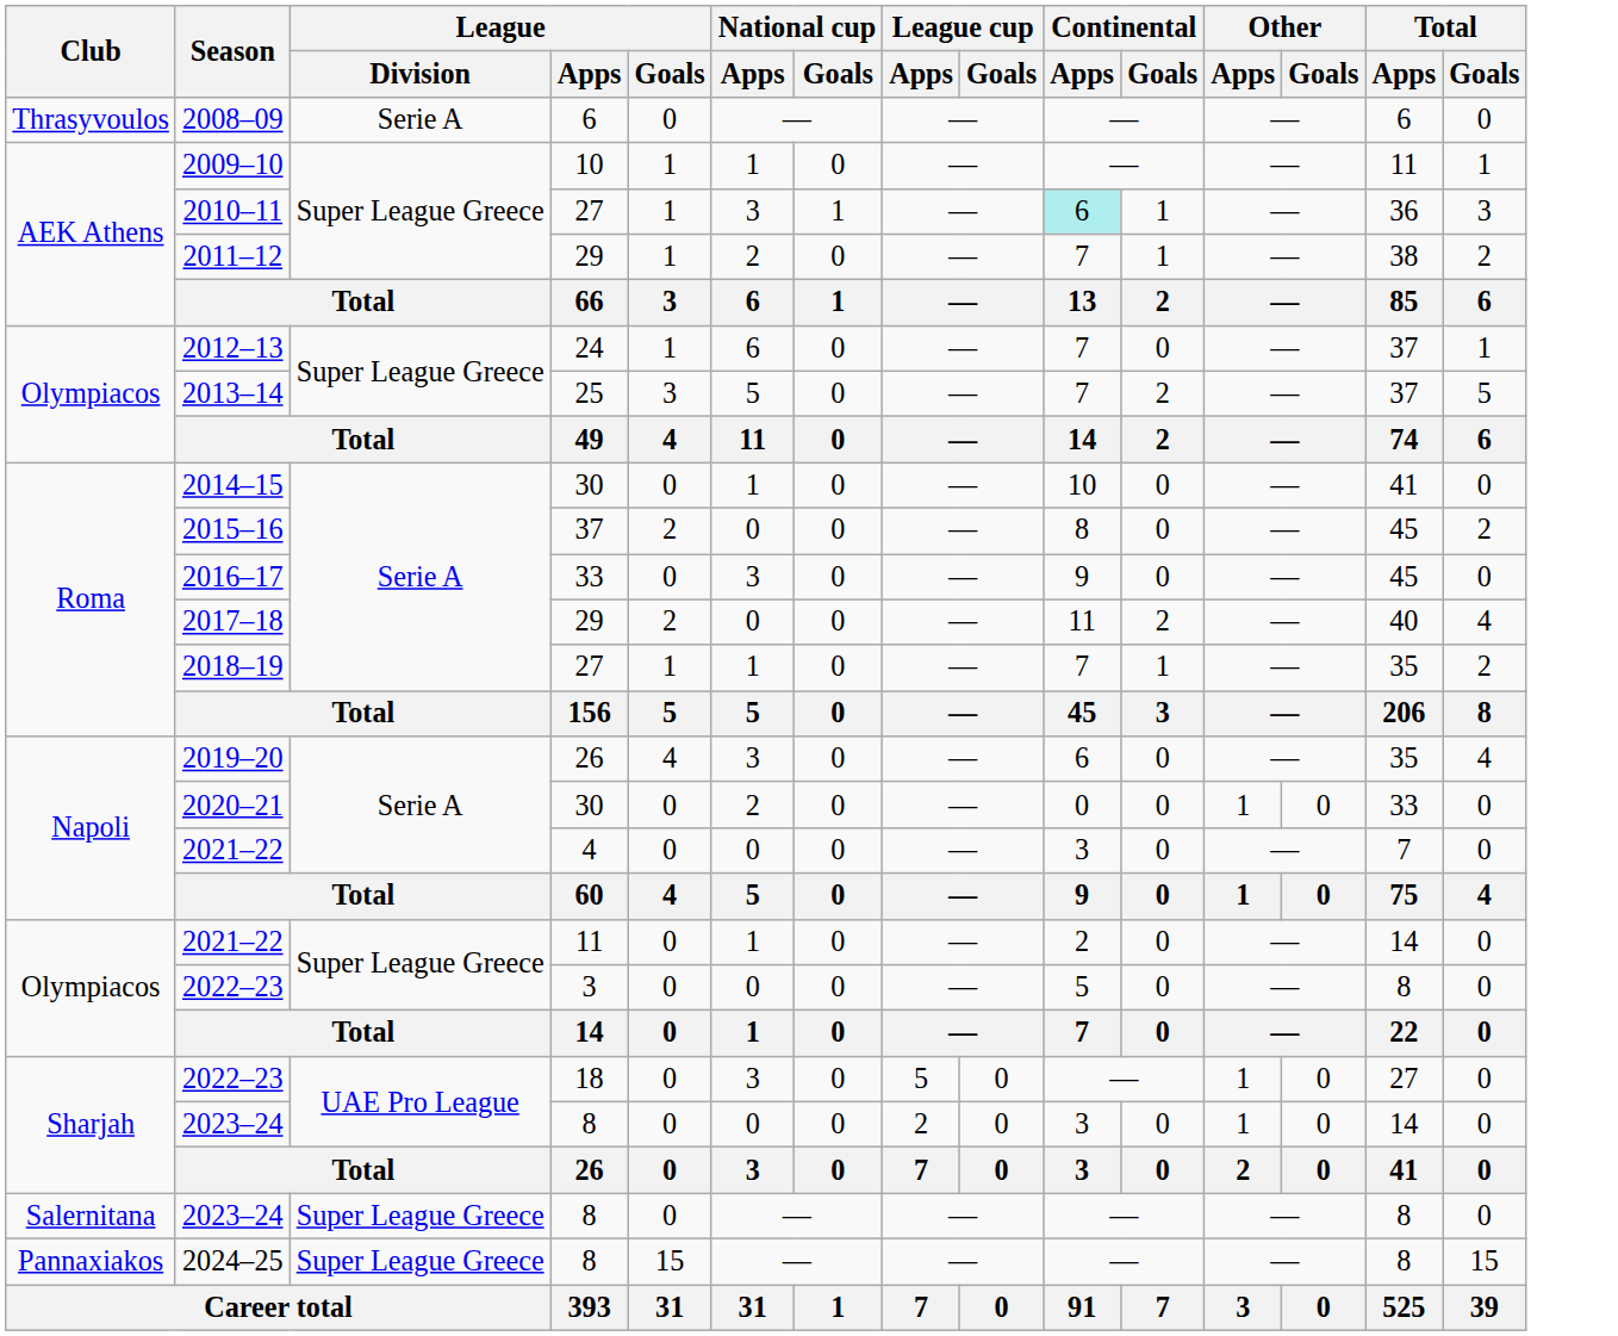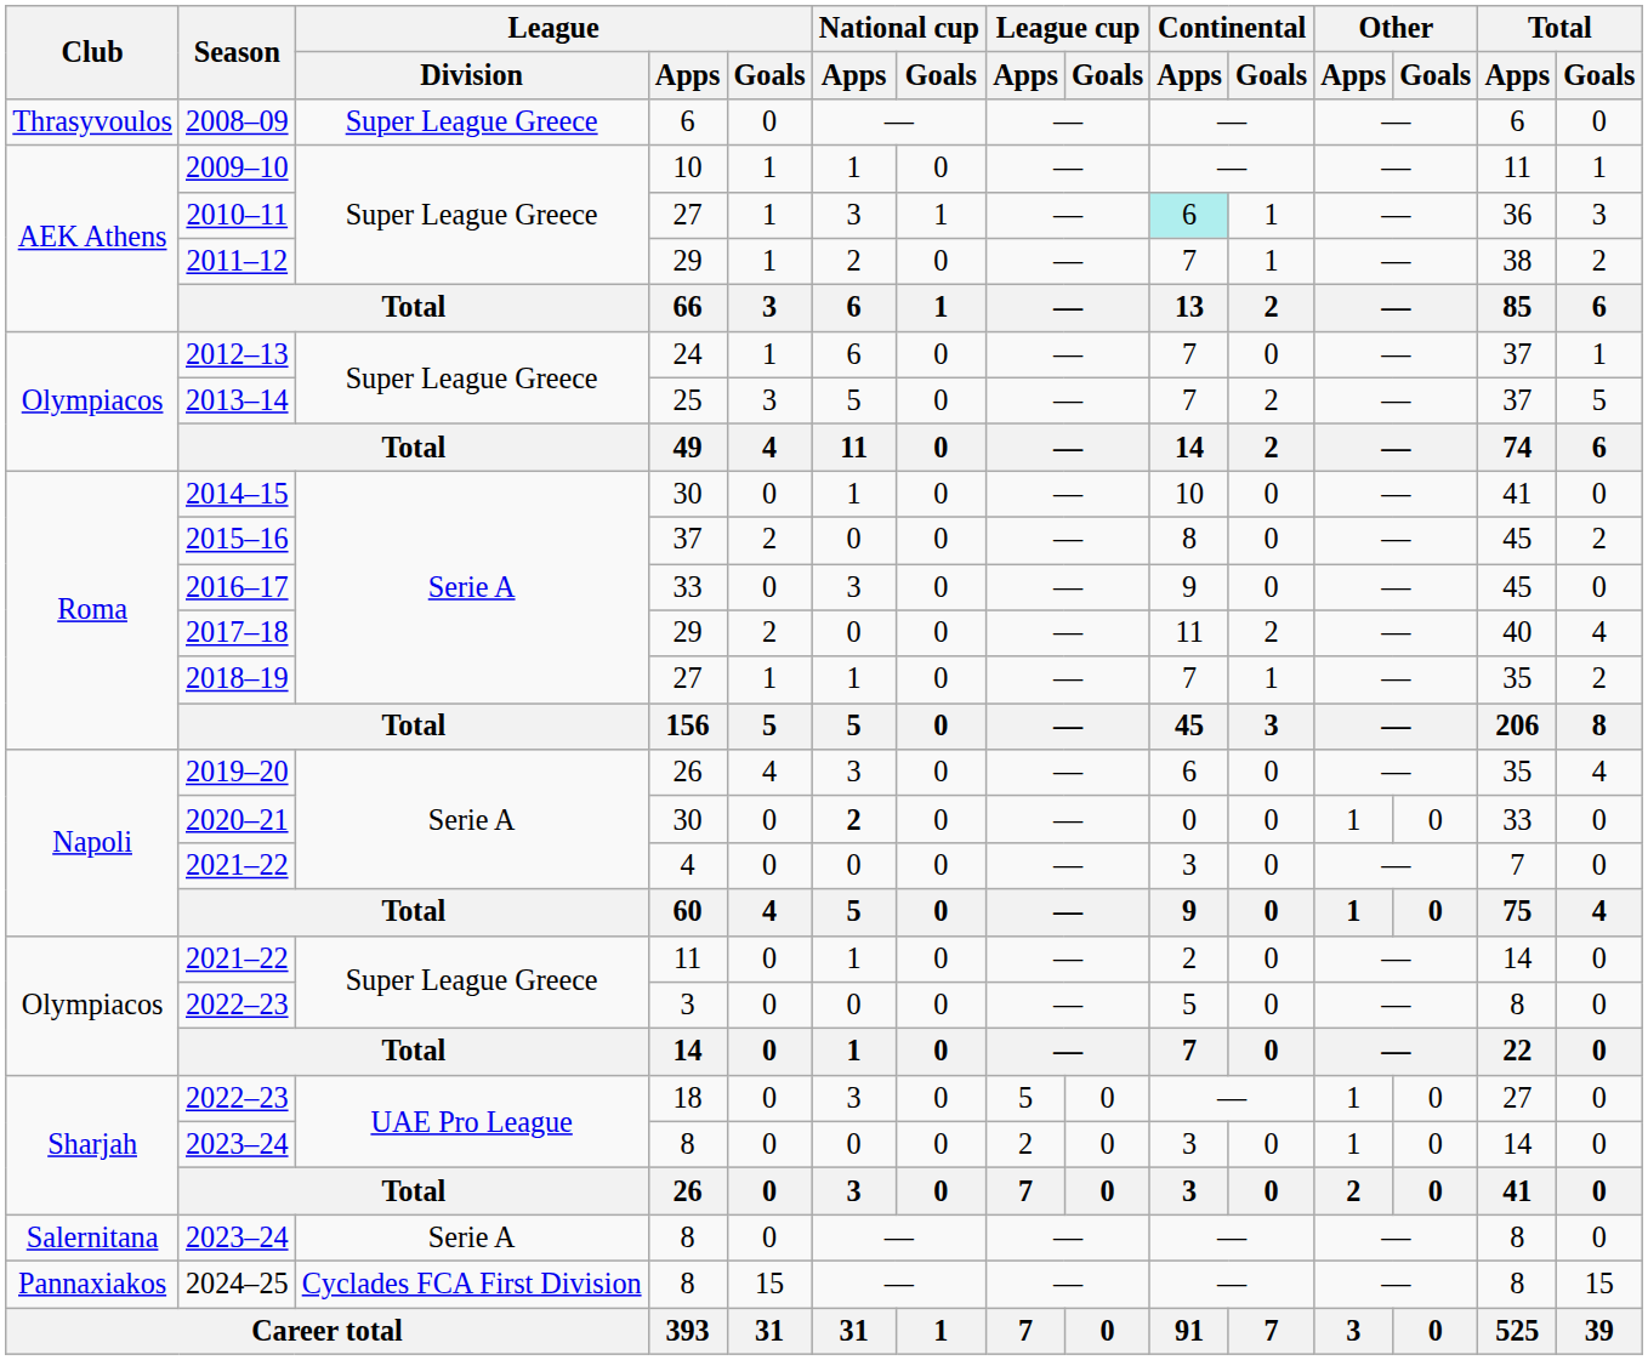2008–09 | League / Division: Serie A -> Super League Greece
2020–21 | National cup / Apps: normal -> bold
Salernitana / 2023–24 | League / Division: Super League Greece -> Serie A
2024–25 | League / Division: Super League Greece -> Cyclades FCA First Division
